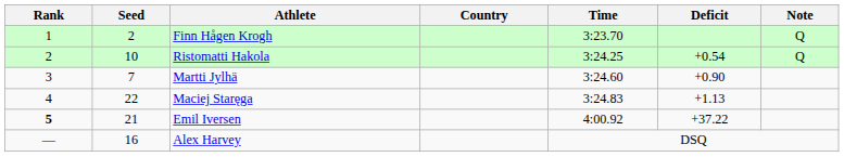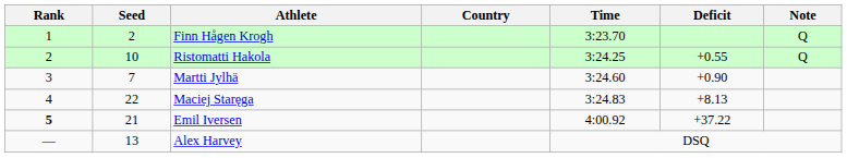Ristomatti Hakola | Deficit: +0.54 -> +0.55
Maciej Staręga | Deficit: +1.13 -> +8.13
Alex Harvey | Seed: 16 -> 13
